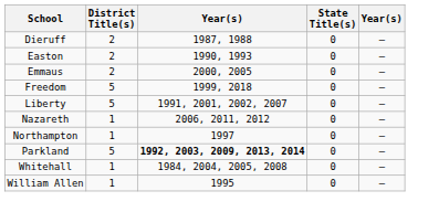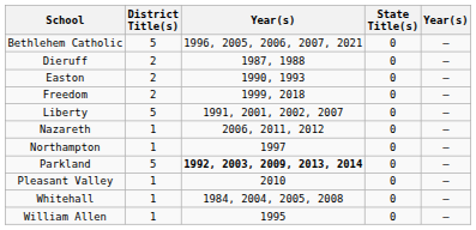+ row: Bethlehem Catholic | 5 | 1996, 2005, 2006, 2007, 2021 | 0 | –
- row: Emmaus | 2 | 2000, 2005 | 0 | –
Freedom | District Title(s): 5 -> 2
+ row: Pleasant Valley | 1 | 2010 | 0 | –
